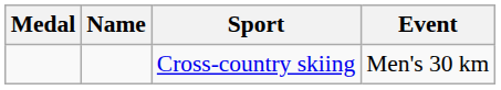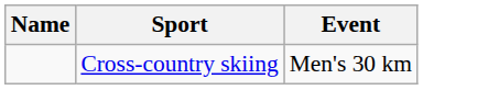- column: Medal
